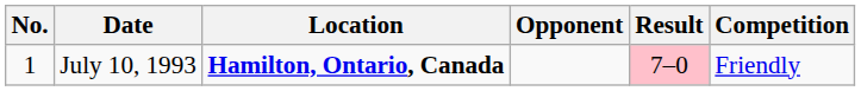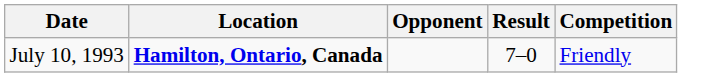- column: No. | 1
July 10, 1993 | Result: pink background -> no background
